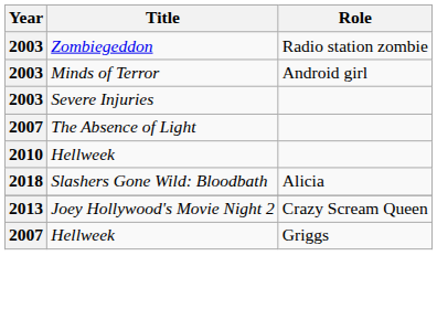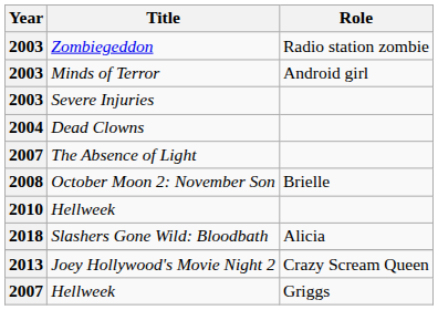+ row: 2004 | Dead Clowns
+ row: 2008 | October Moon 2: November Son | Brielle
